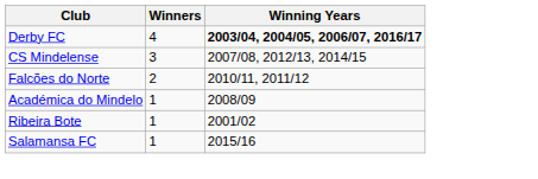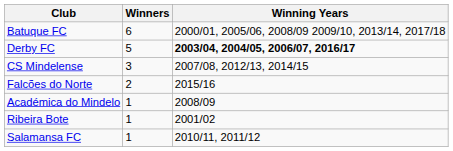+ row: Batuque FC | 6 | 2000/01, 2005/06, 2008/09 2009/10, 2013/14, 2017/18
Derby FC | Winners: 4 -> 5
Falcões do Norte | Winning Years: 2010/11, 2011/12 -> 2015/16
Salamansa FC | Winning Years: 2015/16 -> 2010/11, 2011/12
